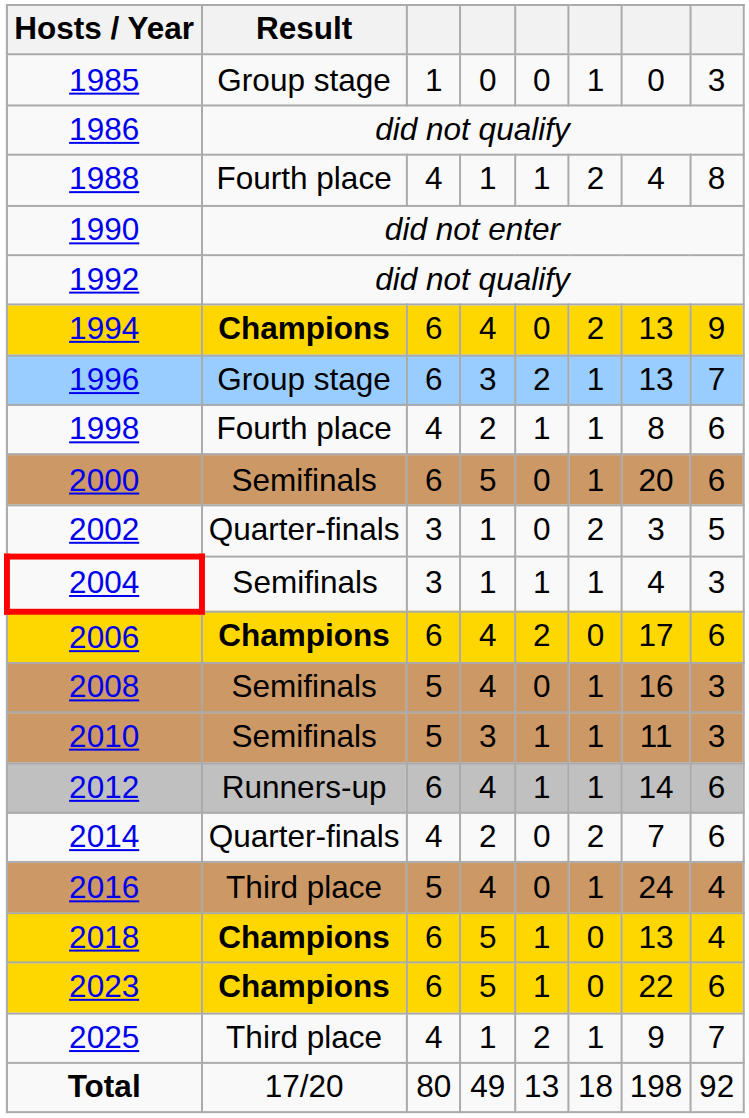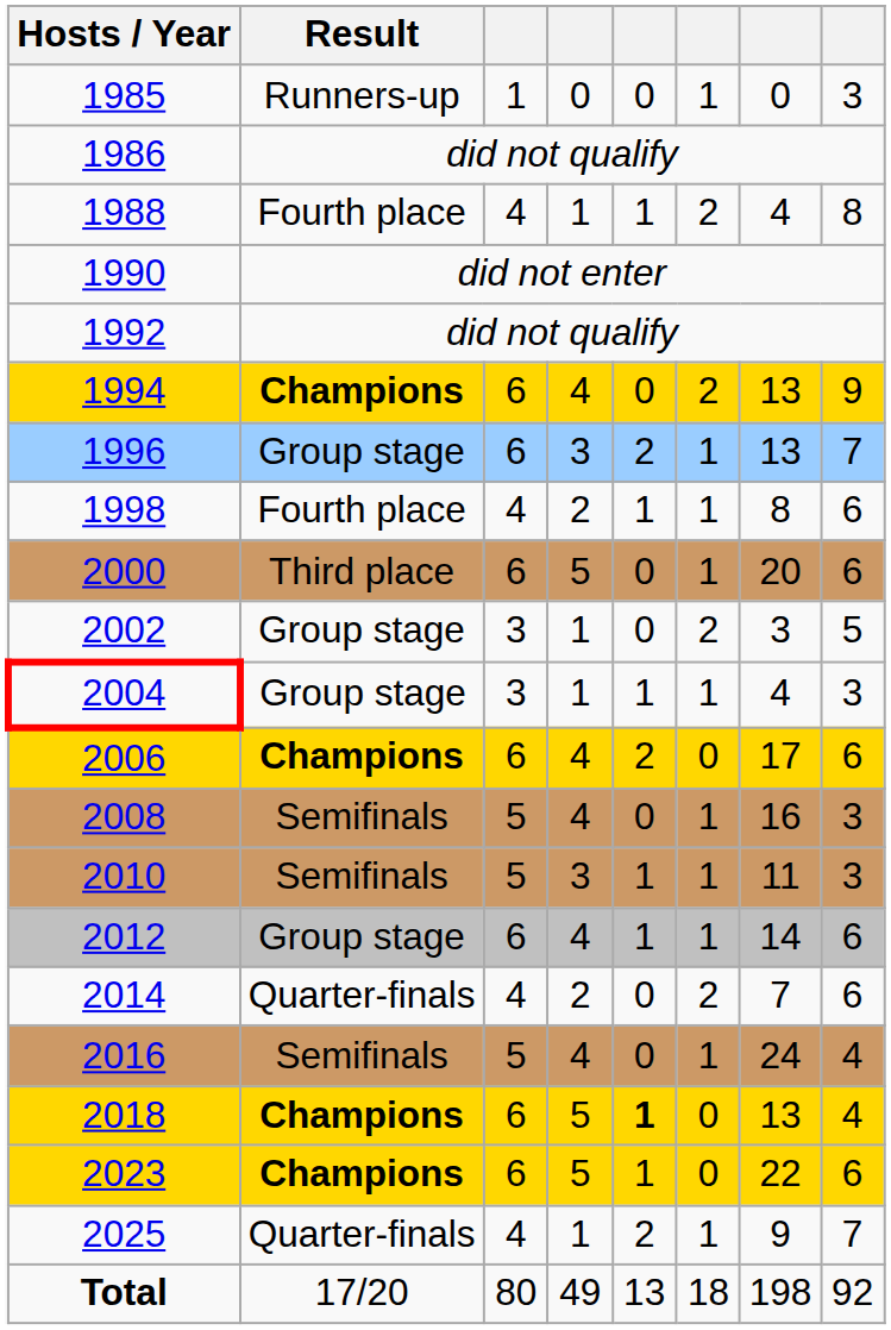1985 | Result: Group stage -> Runners-up
2000 | Result: Semifinals -> Third place
2002 | Result: Quarter-finals -> Group stage
2004 | Result: Semifinals -> Group stage
2012 | Result: Runners-up -> Group stage
2016 | Result: Third place -> Semifinals
2018 | column 5: normal -> bold
2025 | Result: Third place -> Quarter-finals
